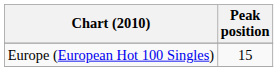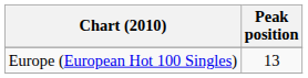Europe (European Hot 100 Singles) | Peak position: 15 -> 13
